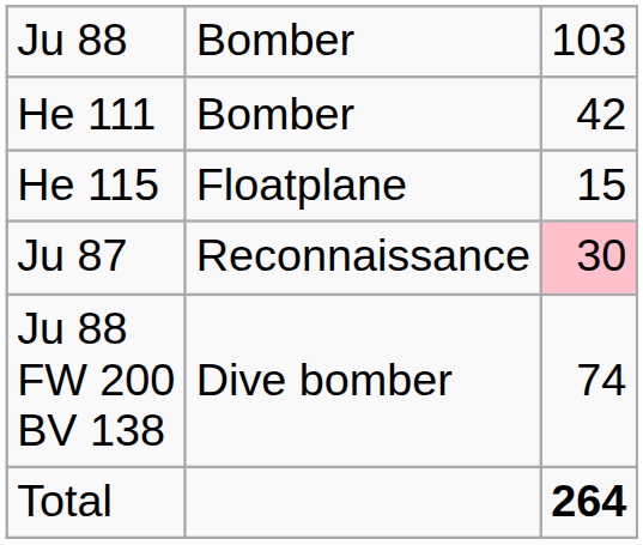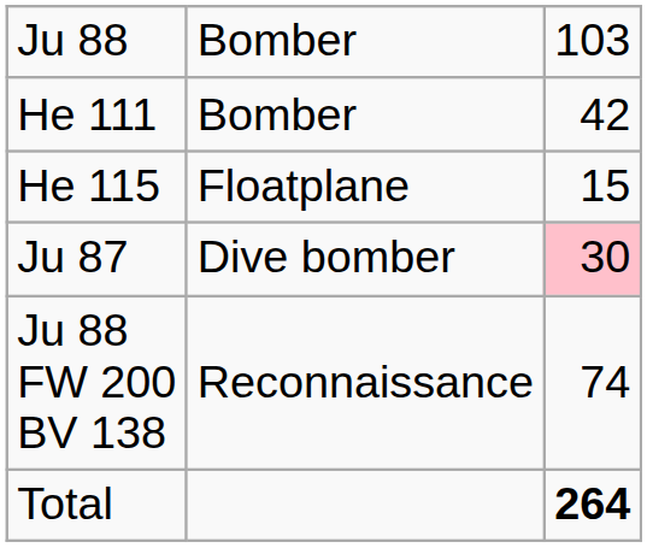Ju 87 | column 2: Reconnaissance -> Dive bomber
Ju 88 FW 200 BV 138 | column 2: Dive bomber -> Reconnaissance
